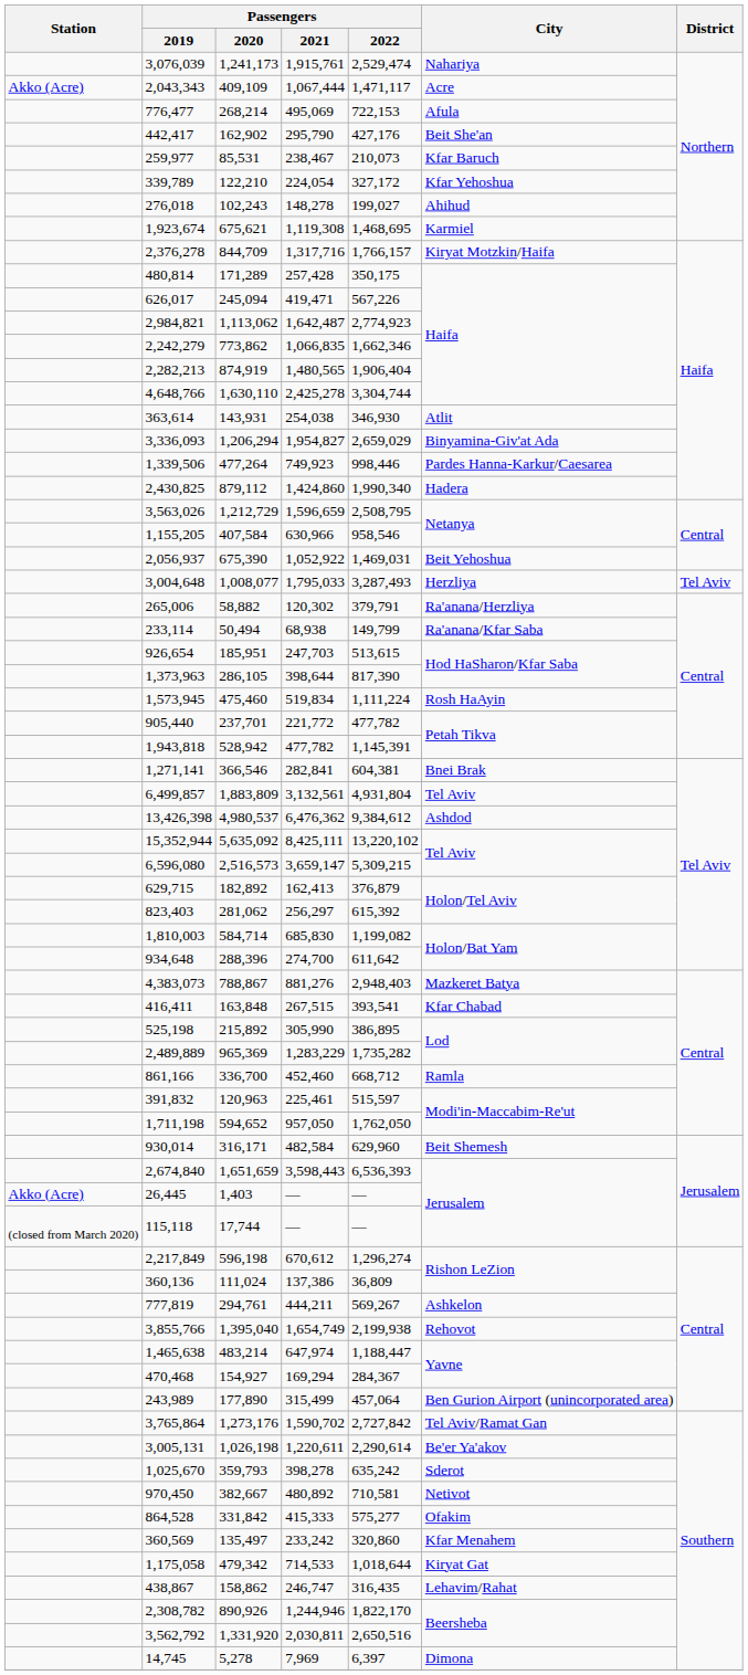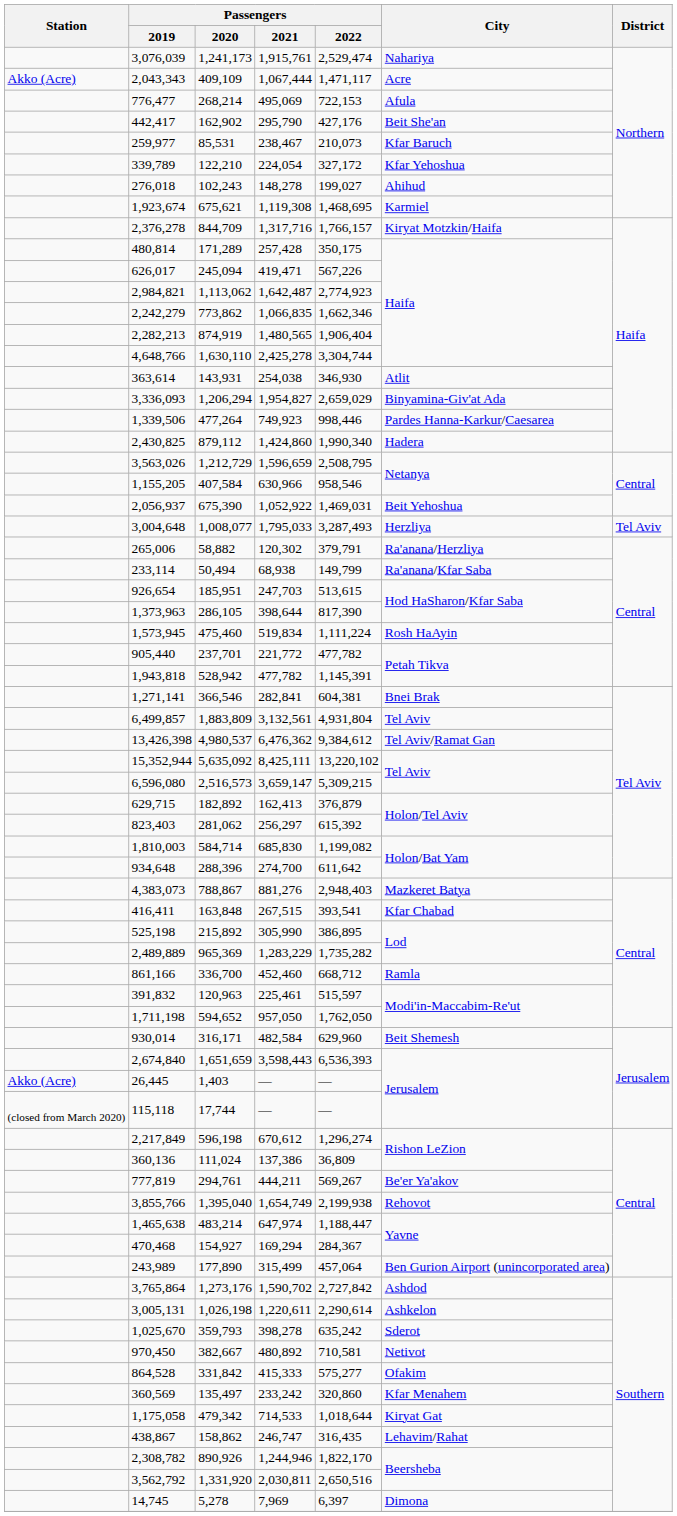13,426,398 | City: Ashdod -> Tel Aviv/Ramat Gan
777,819 | City: Ashkelon -> Be'er Ya'akov
3,765,864 | City: Tel Aviv/Ramat Gan -> Ashdod
3,005,131 | City: Be'er Ya'akov -> Ashkelon
